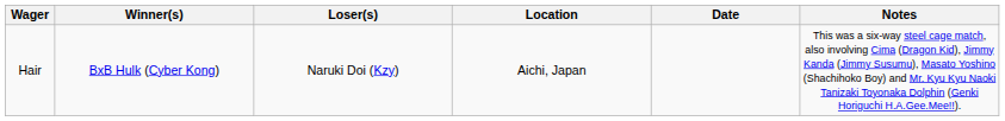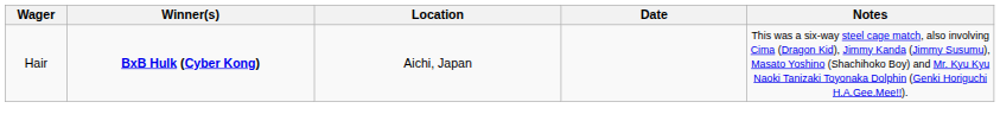- column: Loser(s) | Naruki Doi (Kzy)
Hair | Winner(s): normal -> bold
